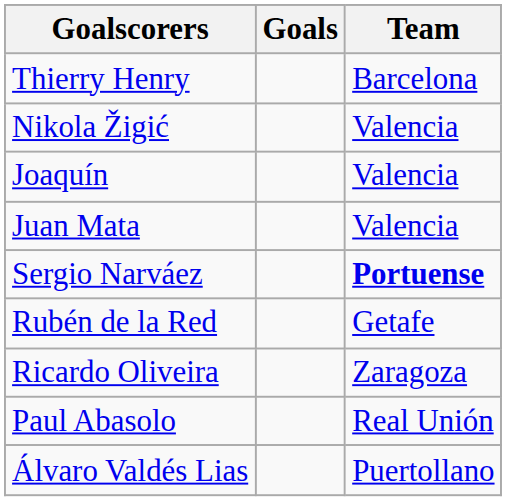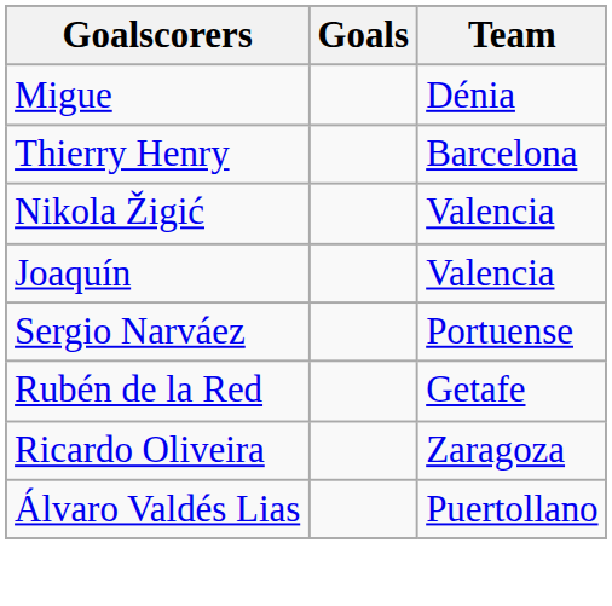+ row: Migue | Dénia
- row: Juan Mata | Valencia
Sergio Narváez | Team: bold -> normal
- row: Paul Abasolo | Real Unión
